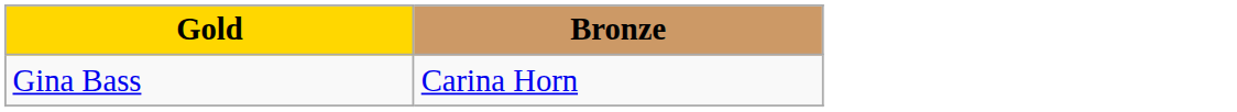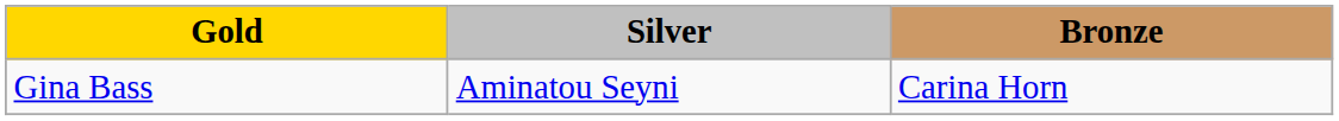+ column: Silver | Aminatou Seyni
